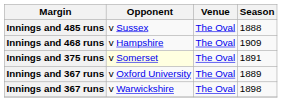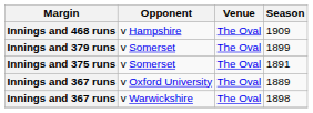- row: Innings and 485 runs | v Sussex | The Oval | 1888
+ row: Innings and 379 runs | v Somerset | The Oval | 1899
1891 | Opponent: lightyellow background -> no background
